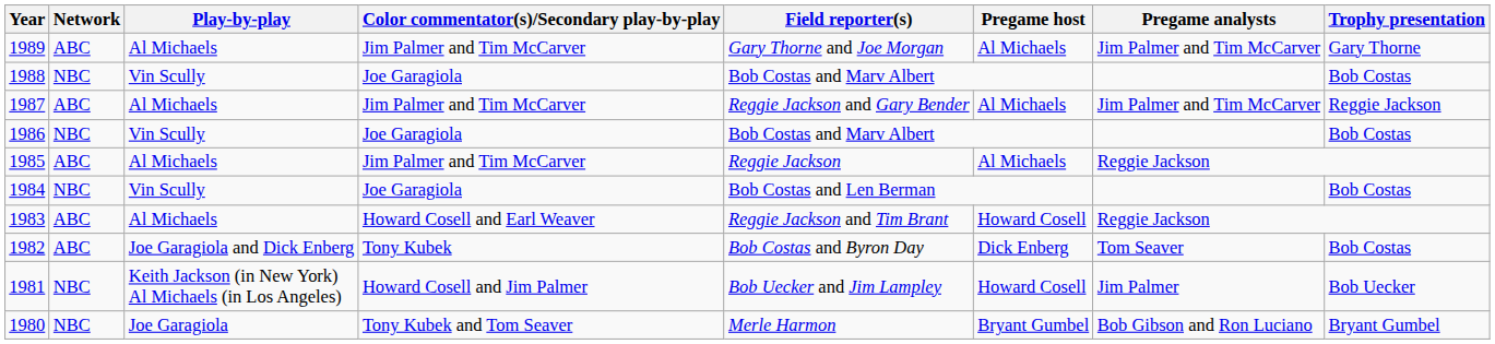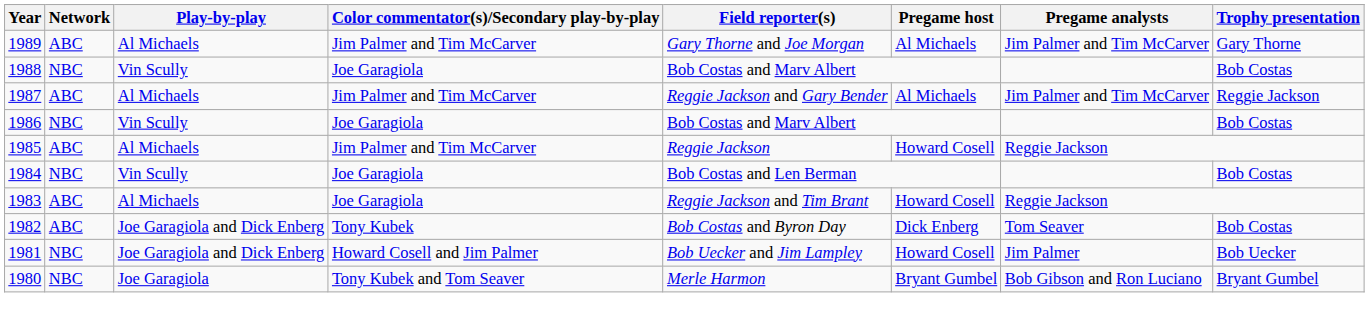1985 | Pregame host: Al Michaels -> Howard Cosell
1983 | Color commentator(s)/Secondary play-by-play: Howard Cosell and Earl Weaver -> Joe Garagiola
1981 | Play-by-play: Keith Jackson (in New York) Al Michaels (in Los Angeles) -> Joe Garagiola and Dick Enberg
